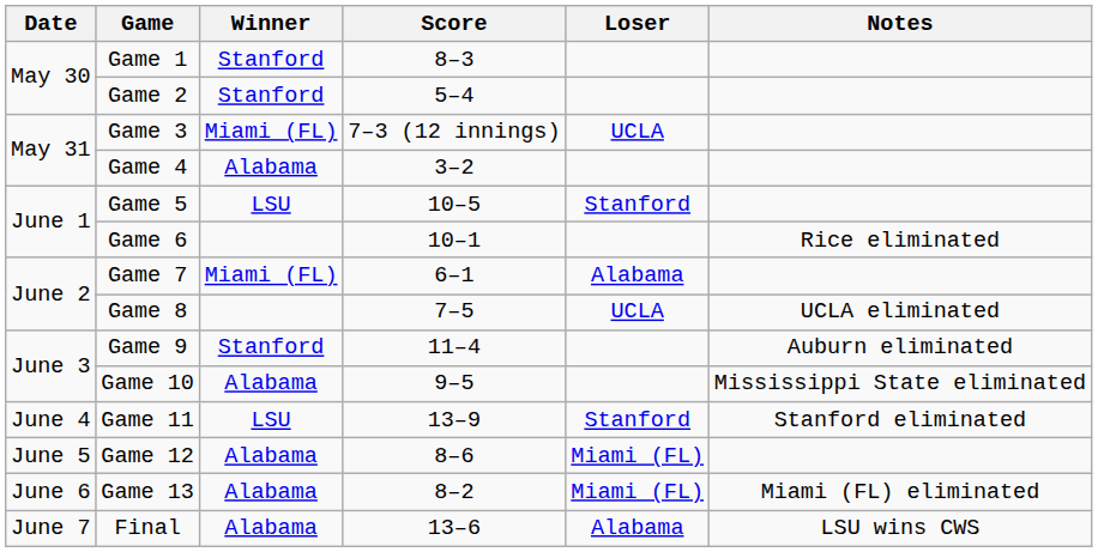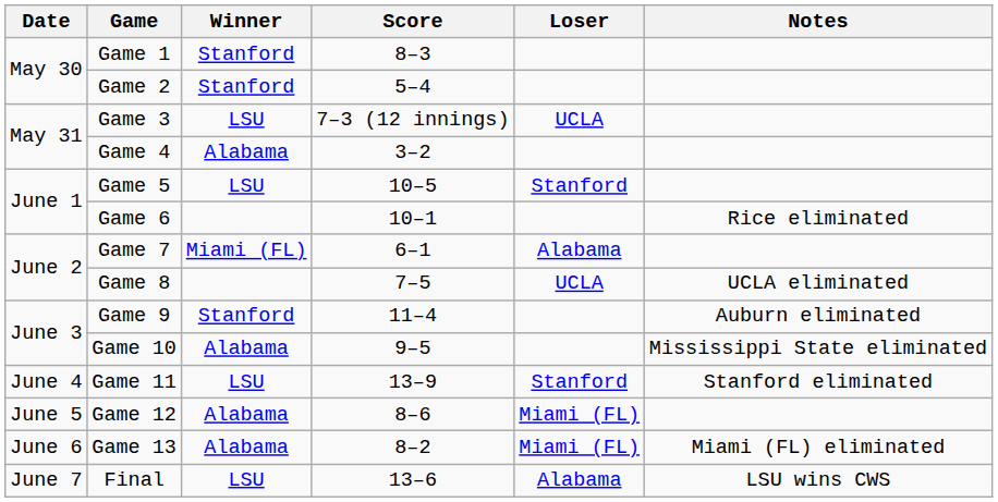Game 3 | Winner: Miami (FL) -> LSU
Final | Winner: Alabama -> LSU
